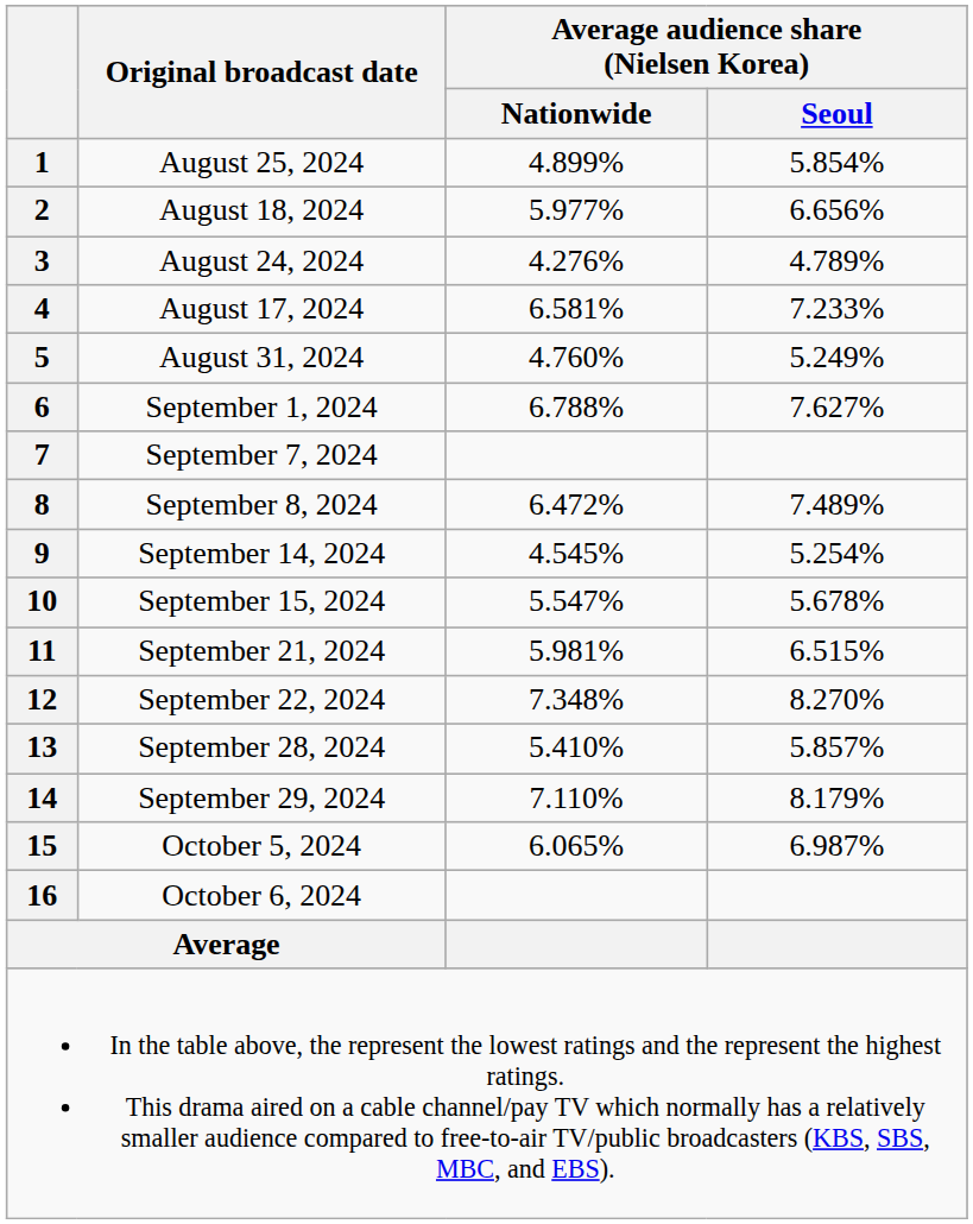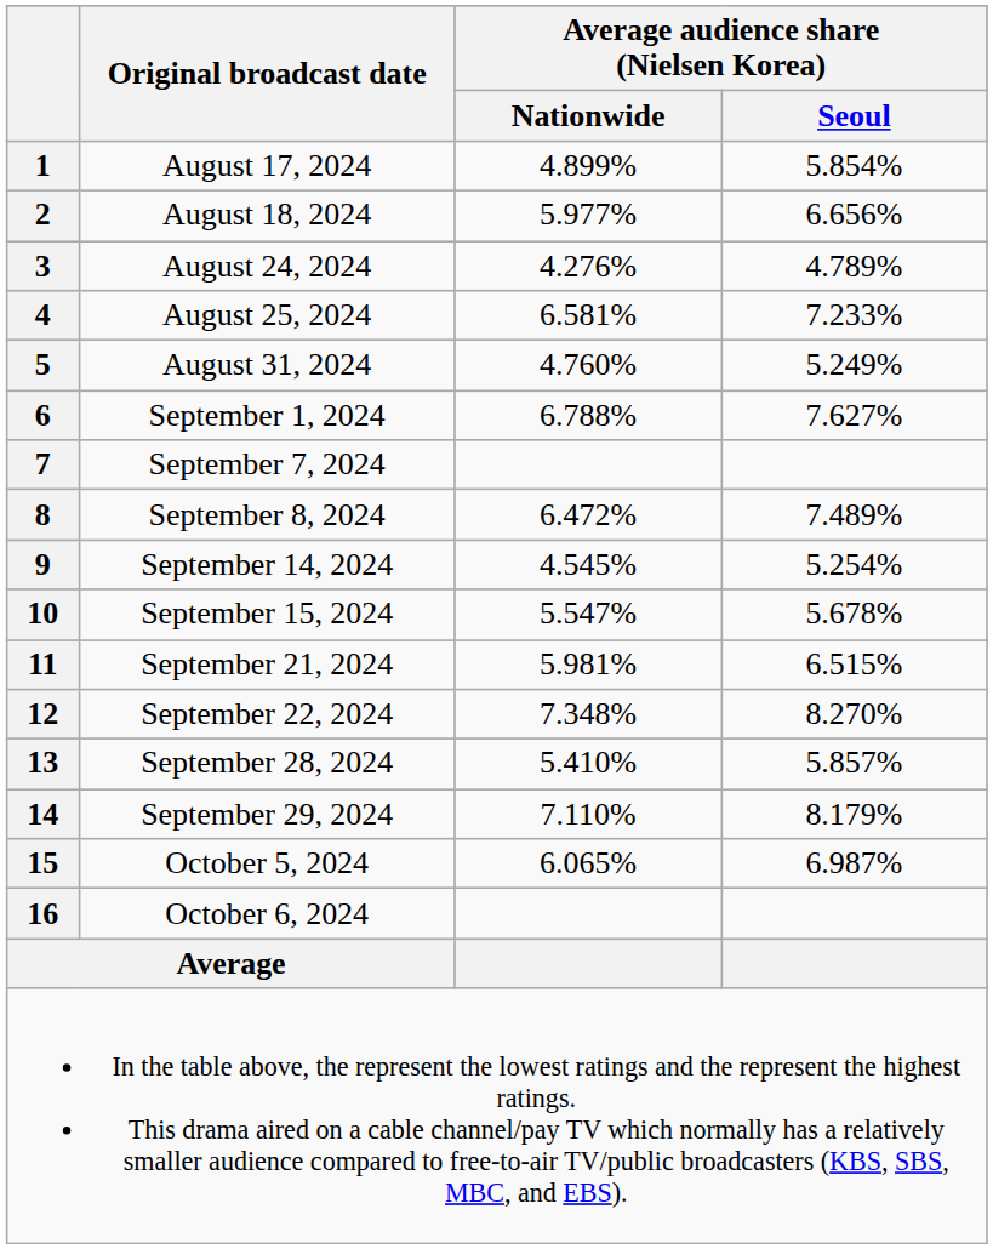1 | Original broadcast date: August 25, 2024 -> August 17, 2024
4 | Original broadcast date: August 17, 2024 -> August 25, 2024
